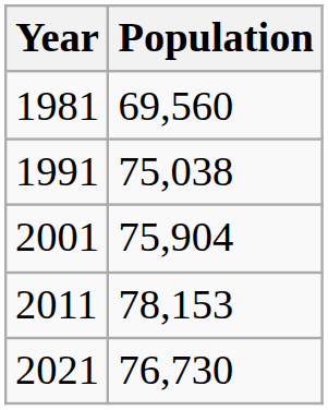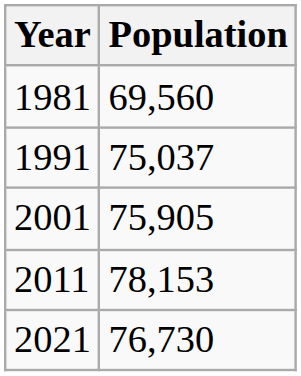1991 | Population: 75,038 -> 75,037
2001 | Population: 75,904 -> 75,905
